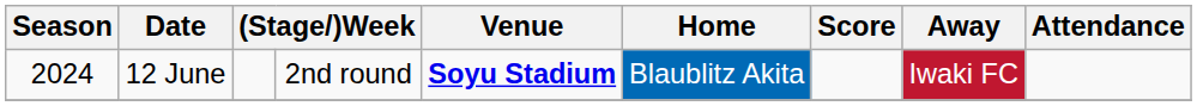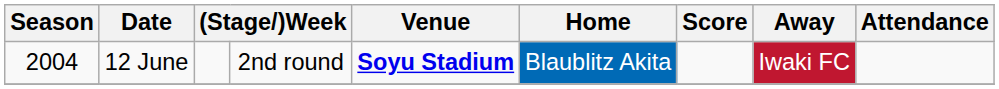12 June | Season: 2024 -> 2004
